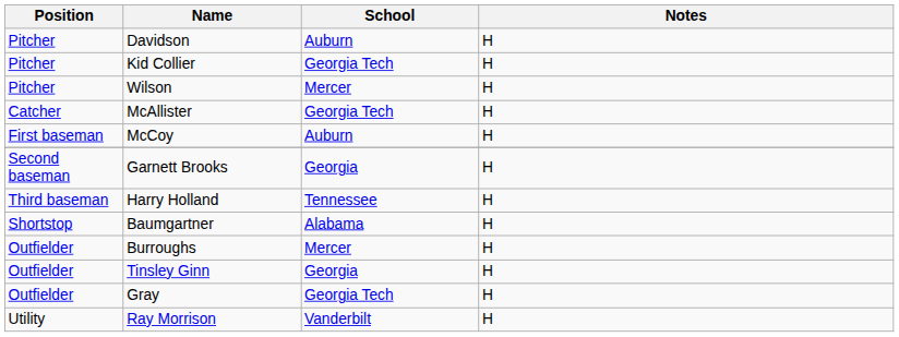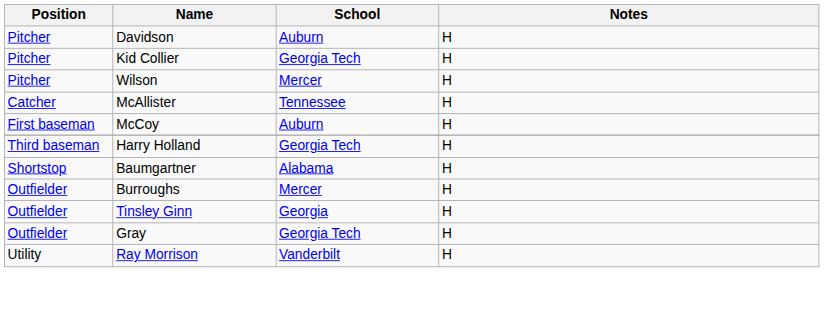McAllister | School: Georgia Tech -> Tennessee
- row: Second baseman | Garnett Brooks | Georgia | H
Harry Holland | School: Tennessee -> Georgia Tech
